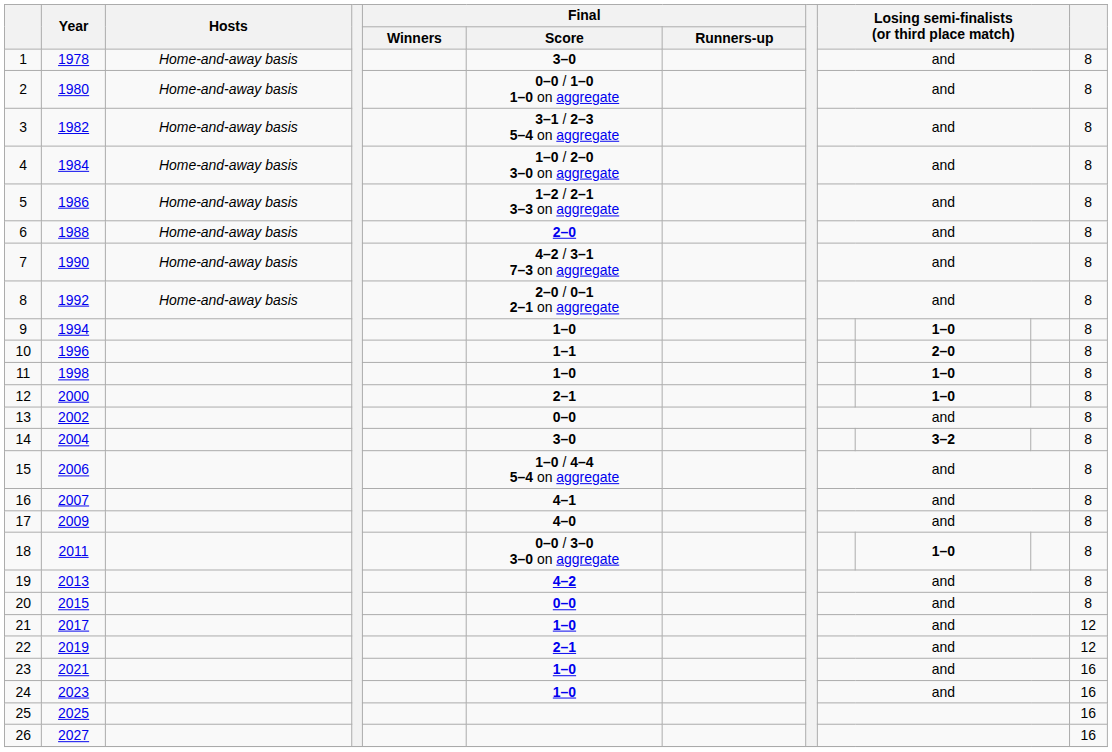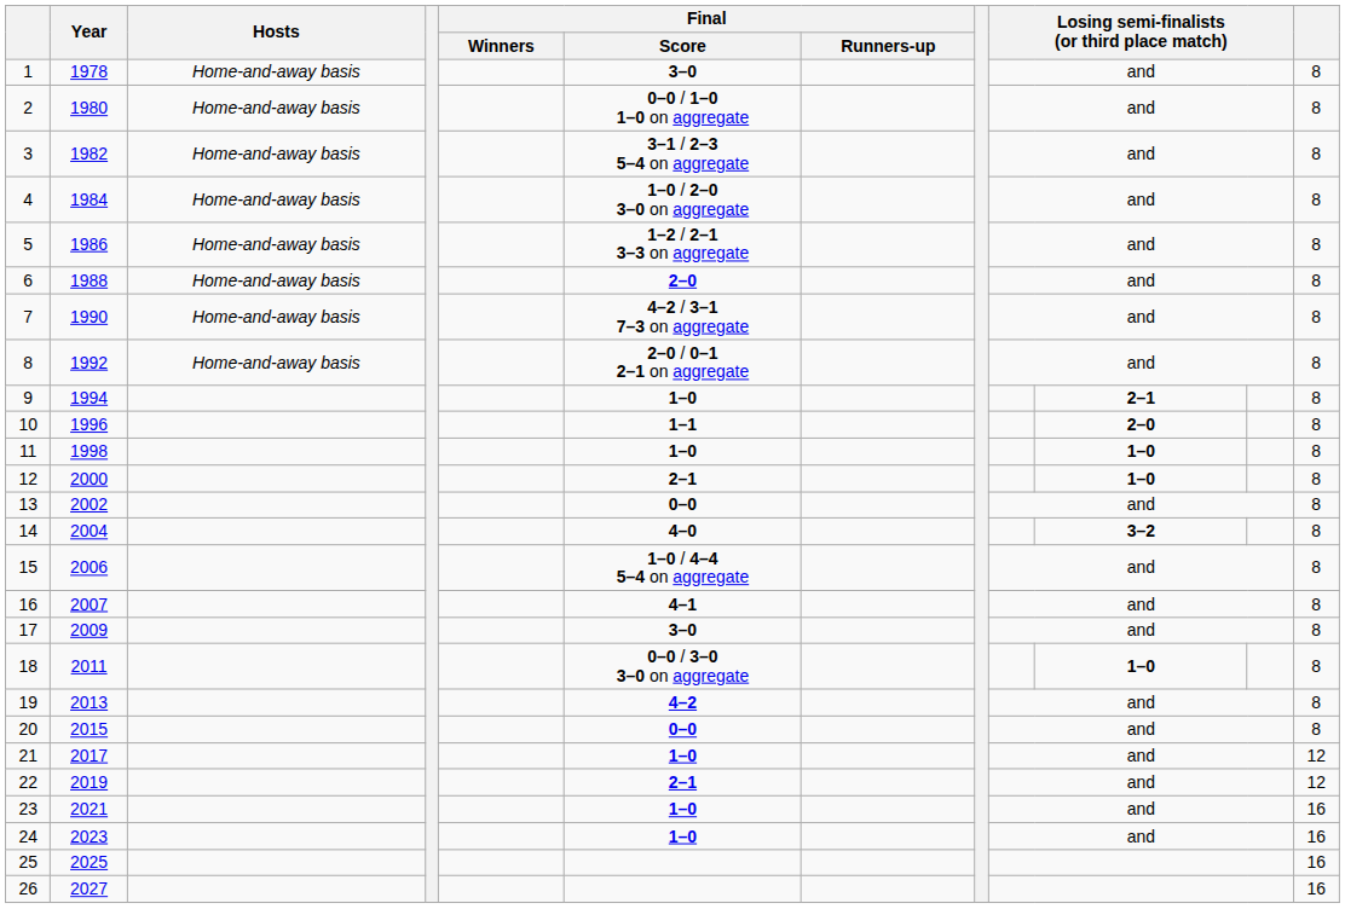9 | column 10: 1–0 -> 2–1
14 | Final / Score: 3–0 -> 4–0
17 | Final / Score: 4–0 -> 3–0
